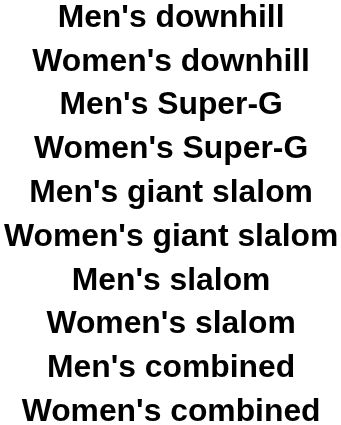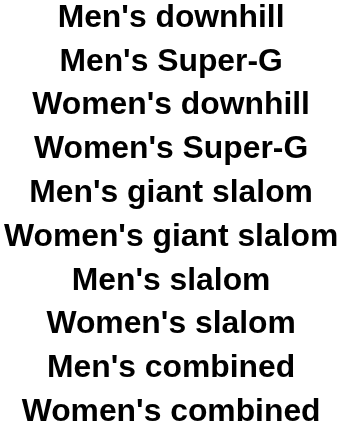rows swapped: Women's downhill <-> Men's Super-G
